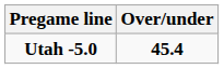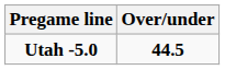Utah -5.0 | Over/under: 45.4 -> 44.5
